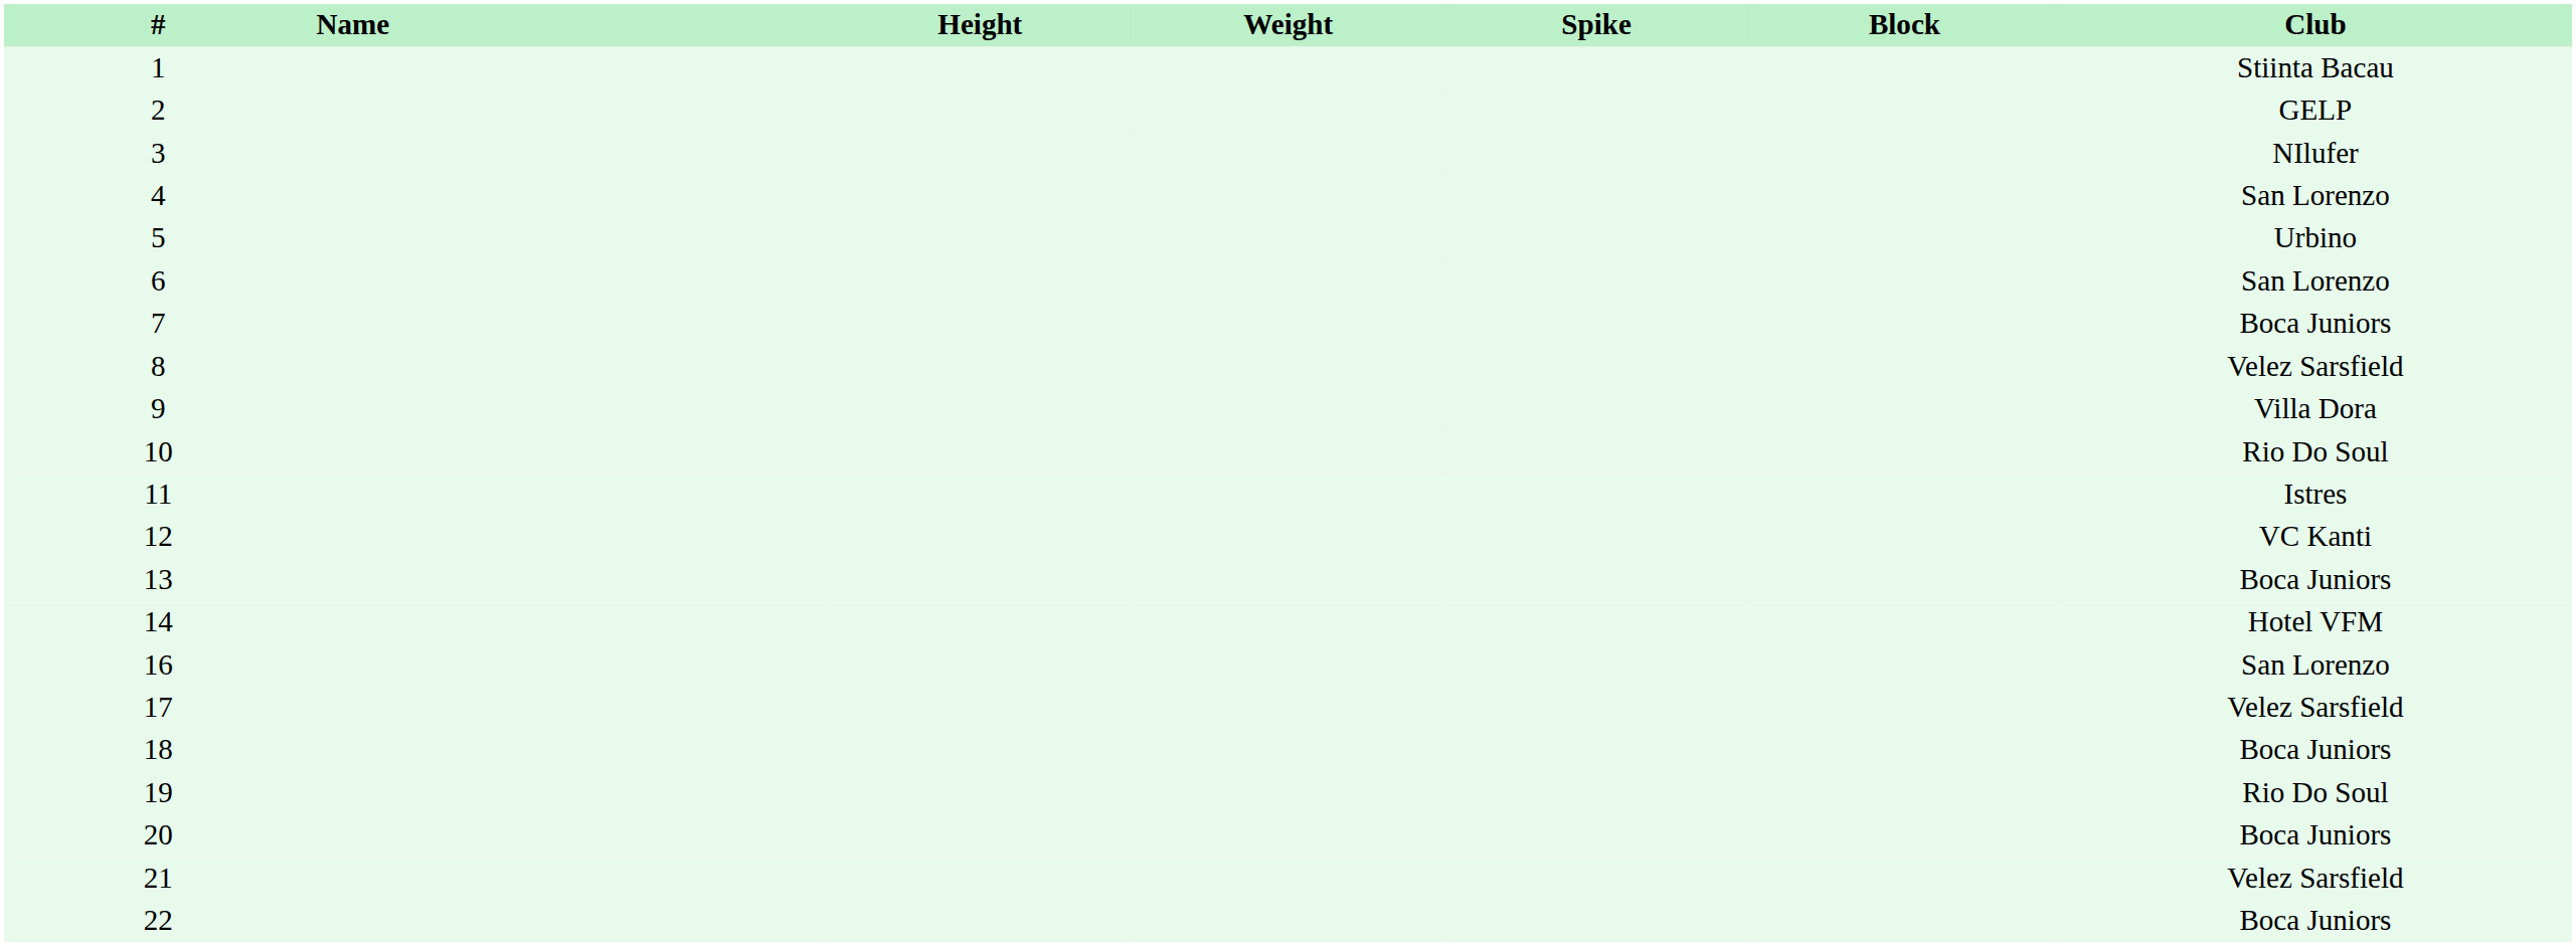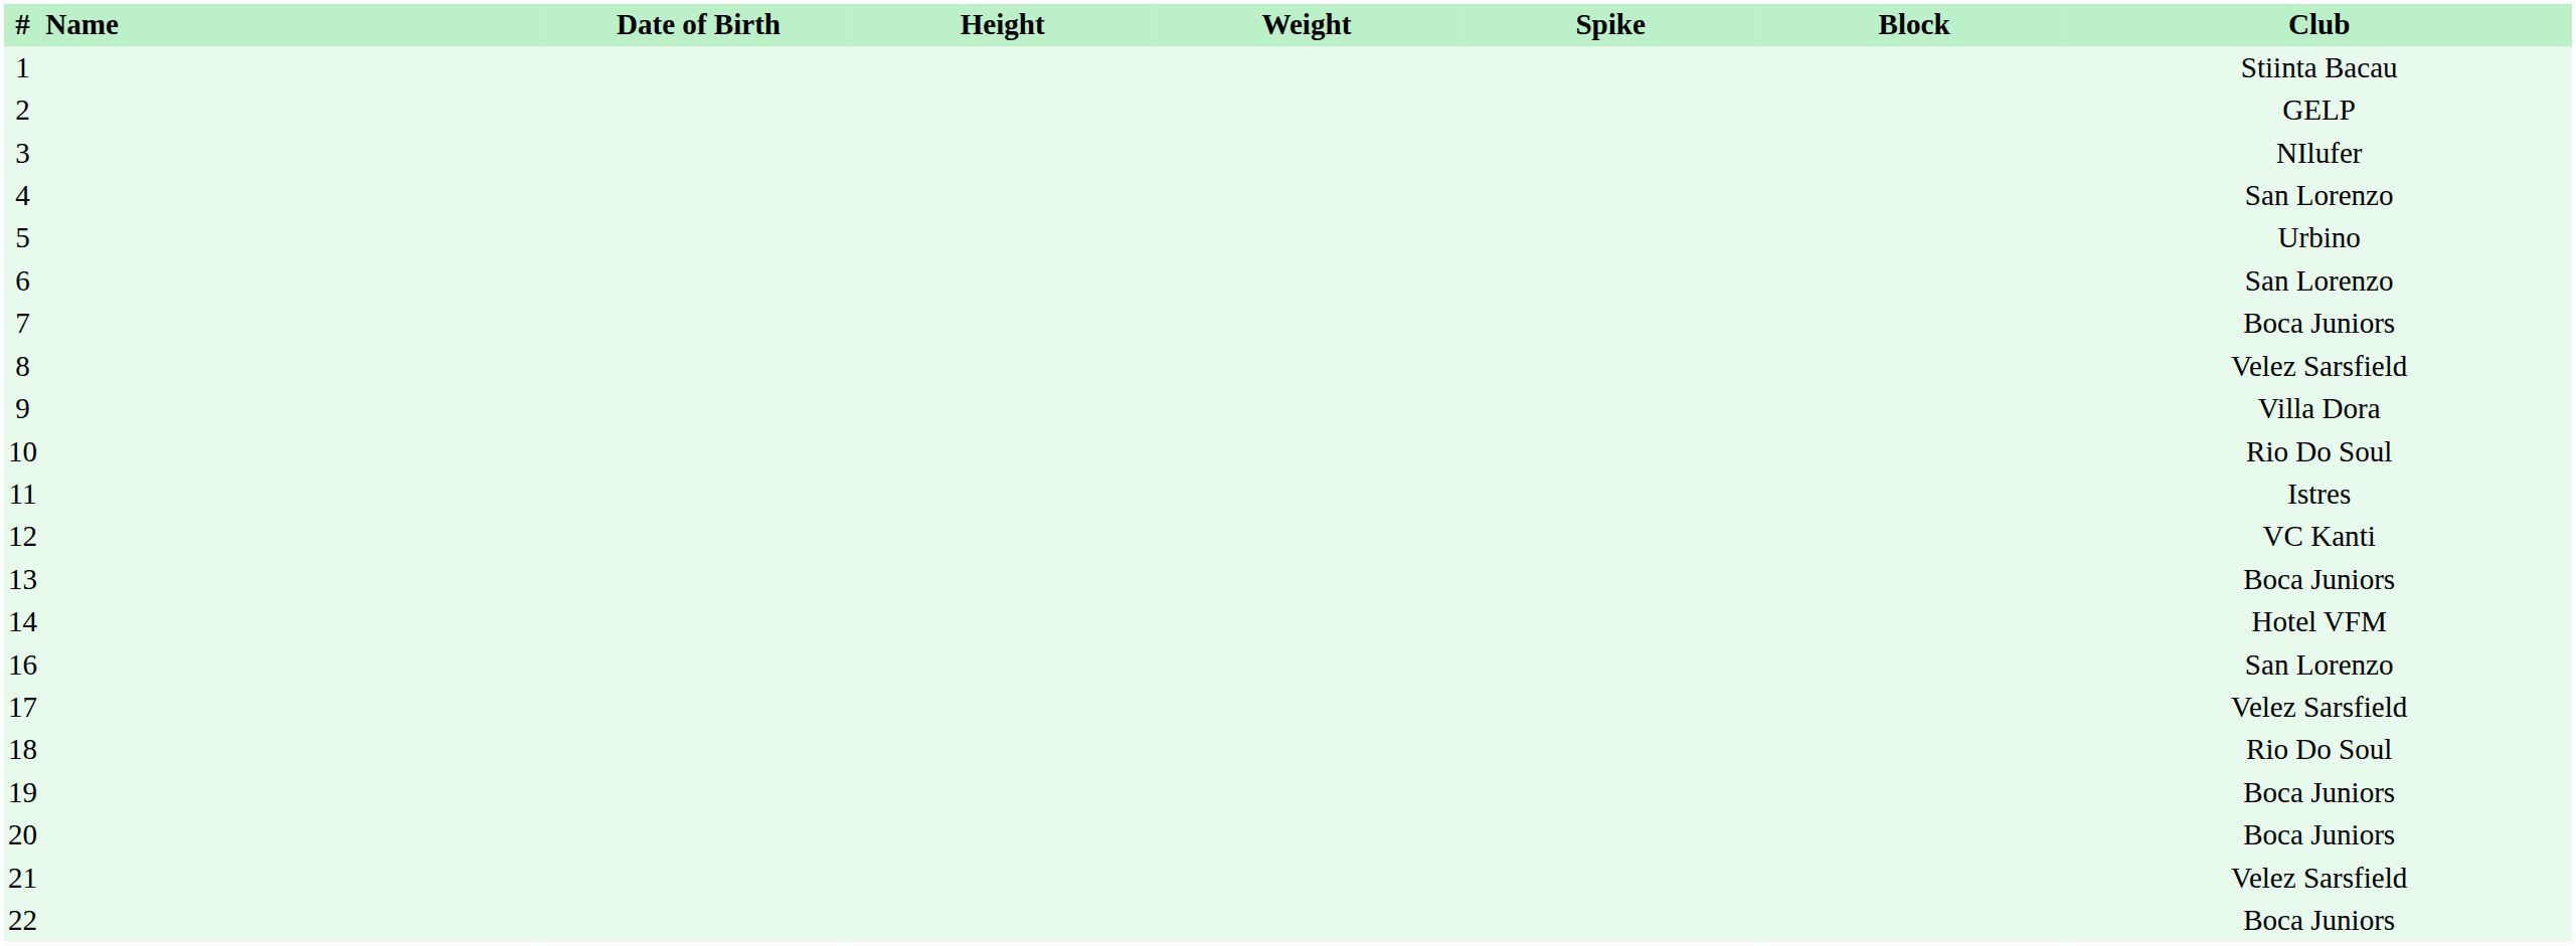+ column: Date of Birth
18 | Club: Boca Juniors -> Rio Do Soul
19 | Club: Rio Do Soul -> Boca Juniors
